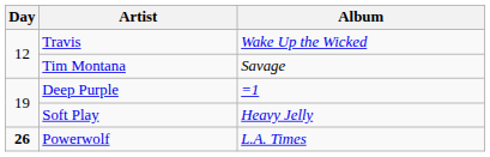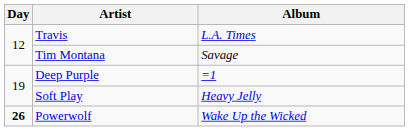Travis | Album: Wake Up the Wicked -> L.A. Times
Powerwolf | Album: L.A. Times -> Wake Up the Wicked
